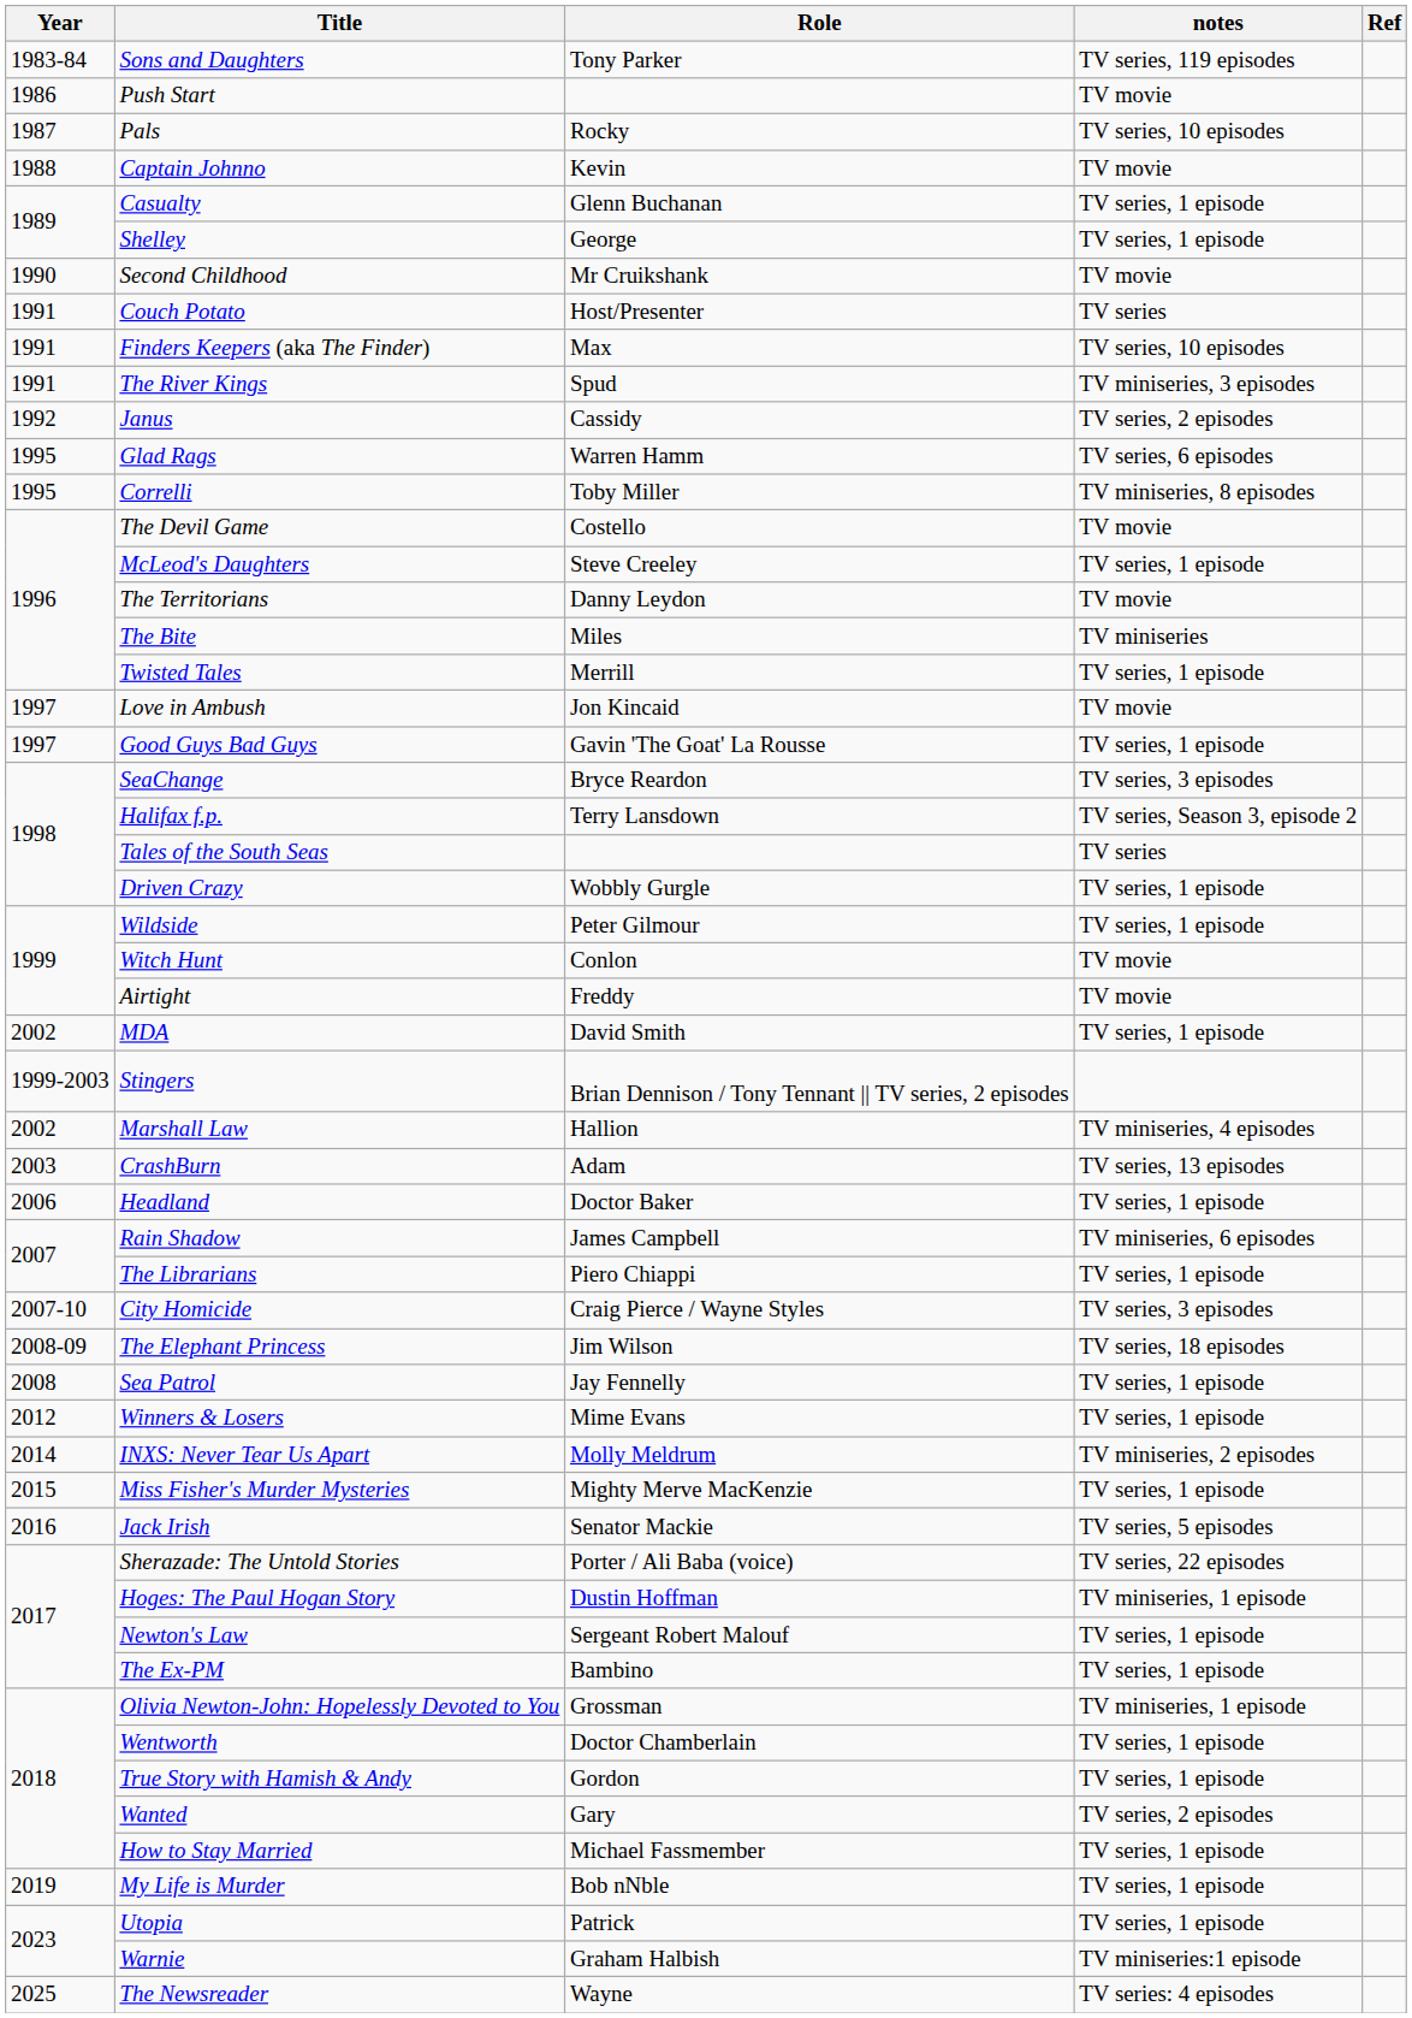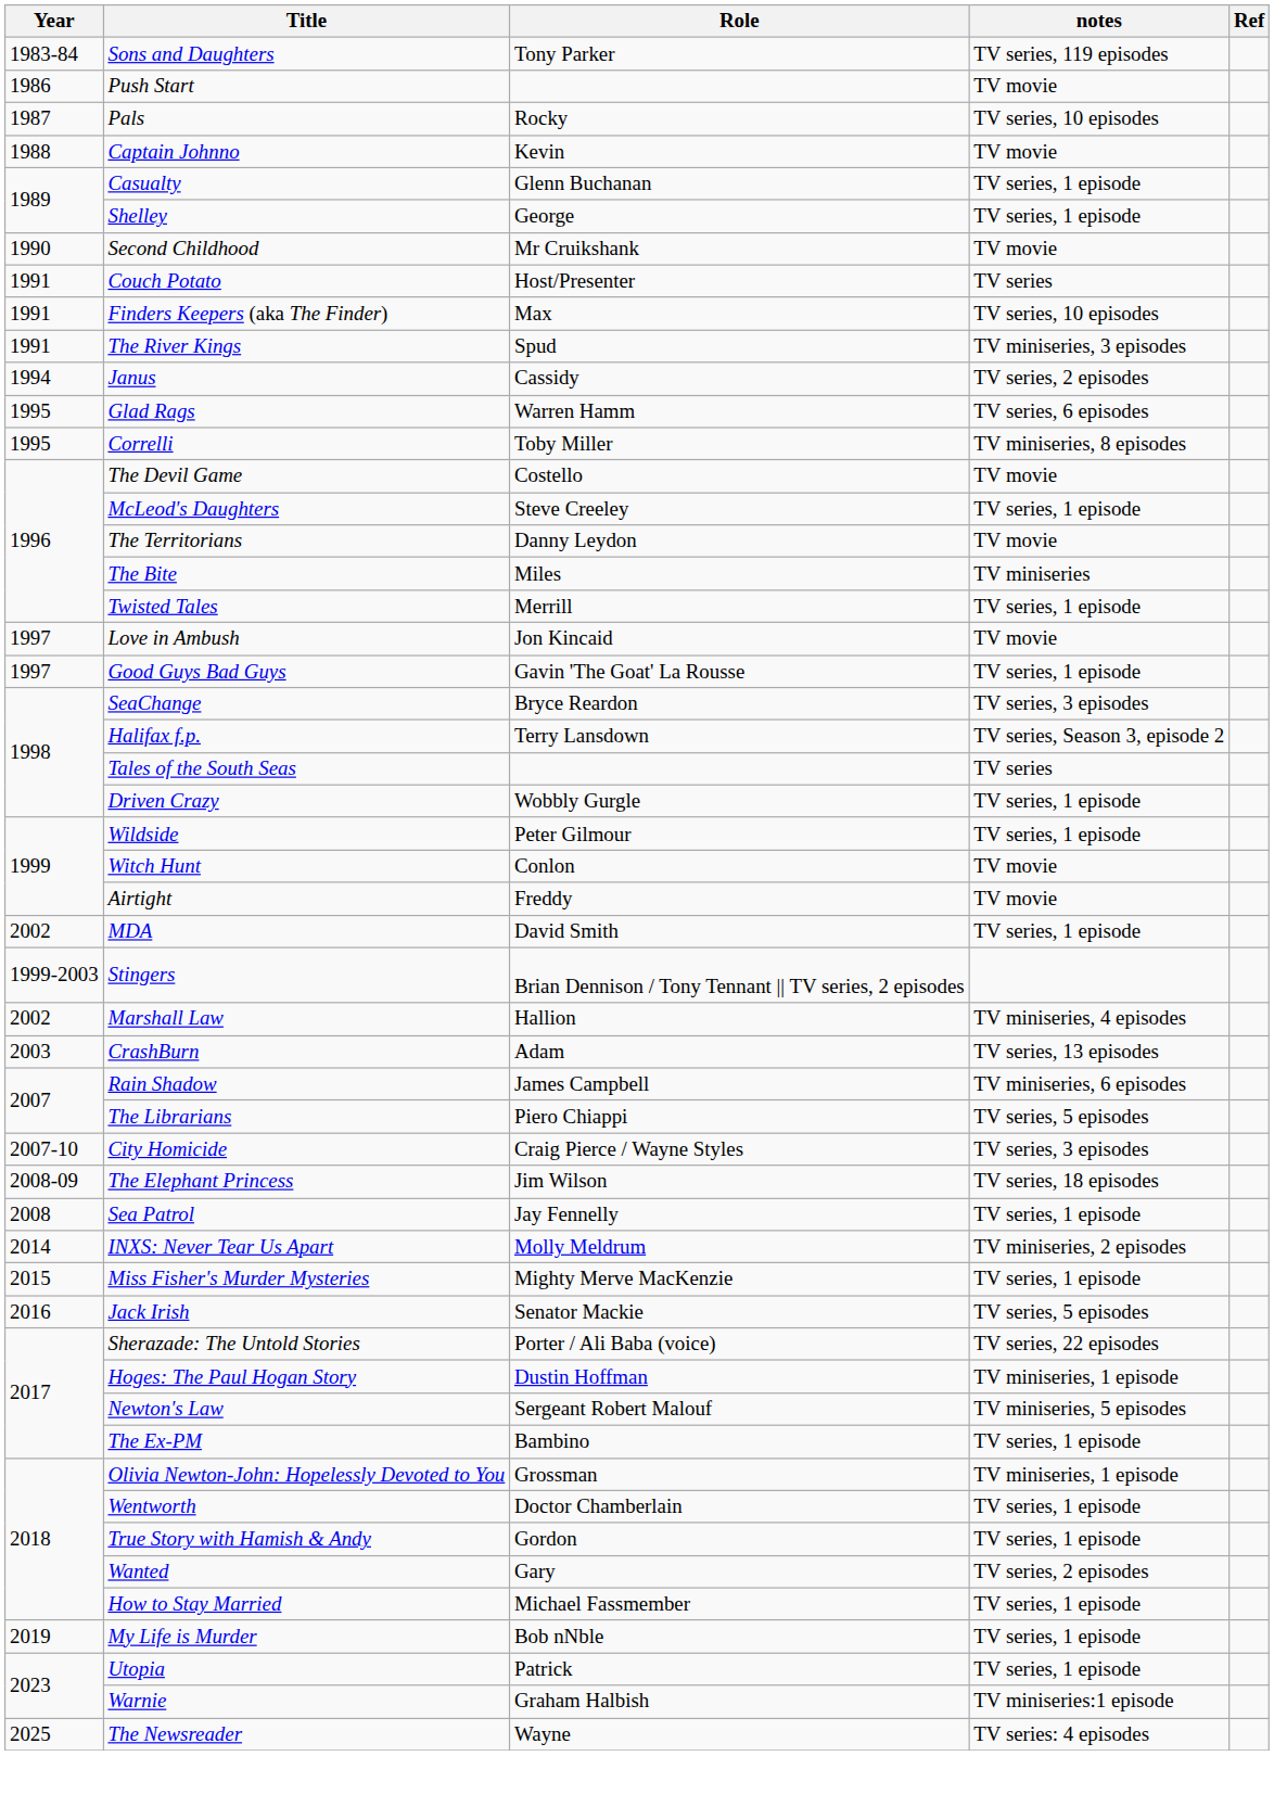Janus | Year: 1992 -> 1994
- row: 2006 | Headland | Doctor Baker | TV series, 1 episode
The Librarians | notes: TV series, 1 episode -> TV series, 5 episodes
- row: 2012 | Winners & Losers | Mime Evans | TV series, 1 episode
Newton's Law | notes: TV series, 1 episode -> TV miniseries, 5 episodes
